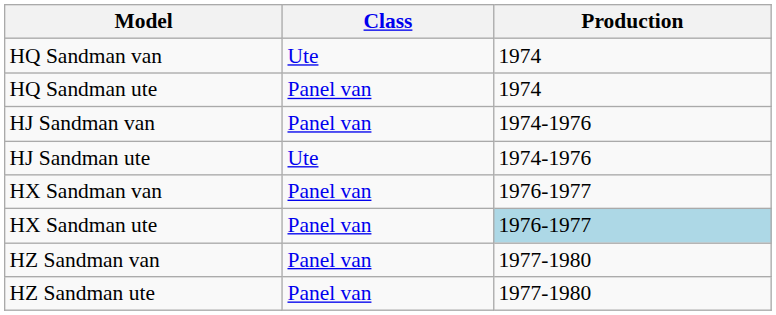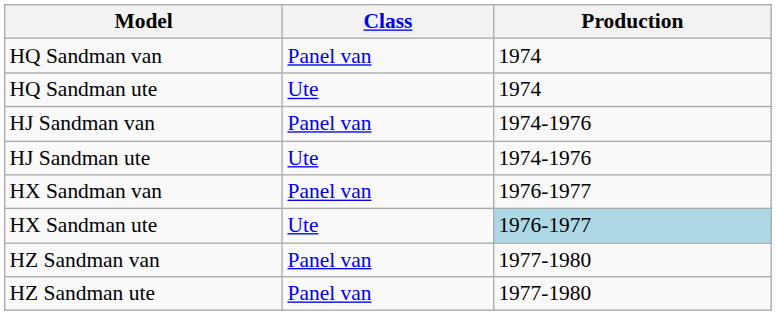HQ Sandman van | Class: Ute -> Panel van
HQ Sandman ute | Class: Panel van -> Ute
HX Sandman ute | Class: Panel van -> Ute
